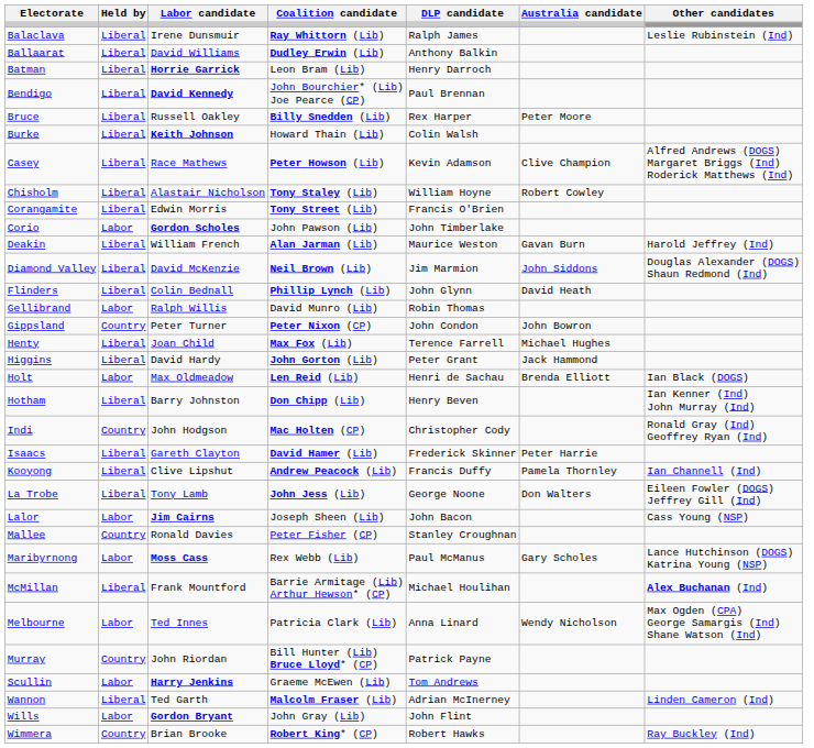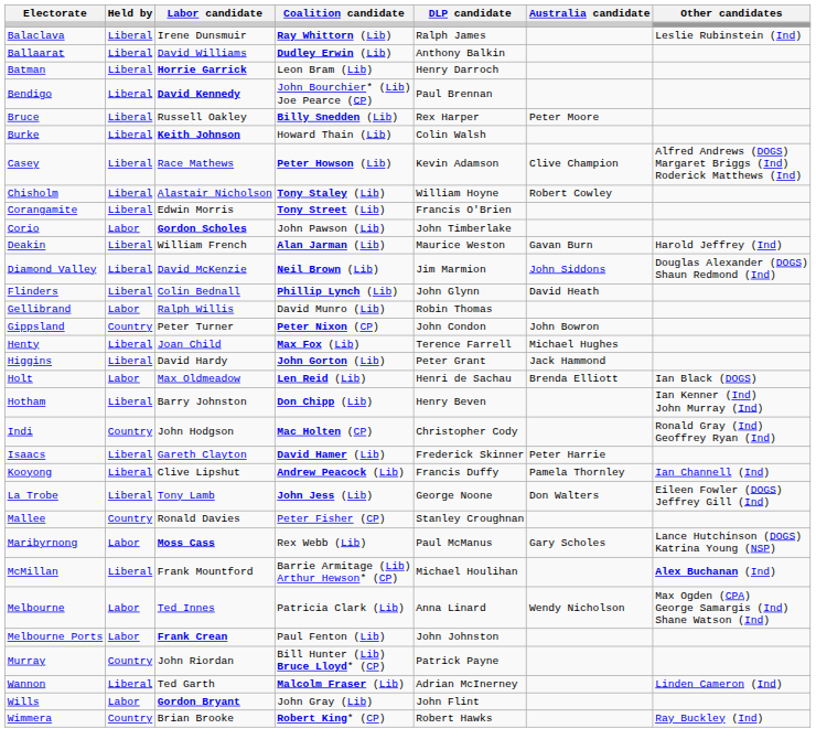- row: Lalor | Labor | Jim Cairns | Joseph Sheen (Lib) | John Bacon | Cass Young (NSP)
+ row: Melbourne Ports | Labor | Frank Crean | Paul Fenton (Lib) | John Johnston
- row: Scullin | Labor | Harry Jenkins | Graeme McEwen (Lib) | Tom Andrews
